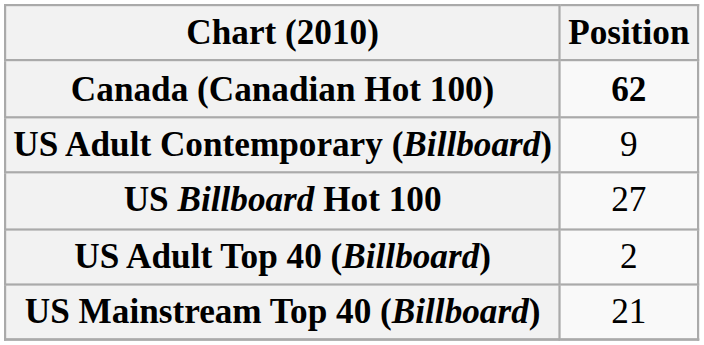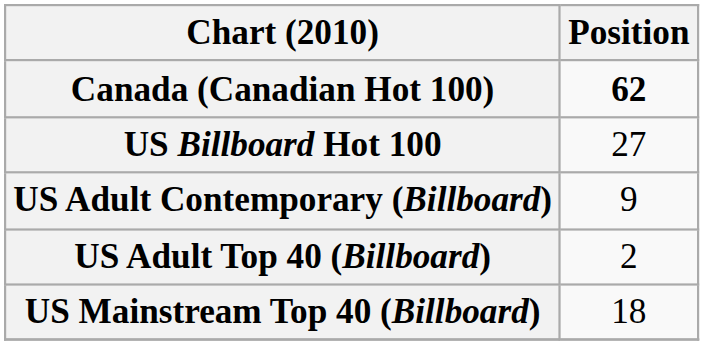rows swapped: US Billboard Hot 100 <-> US Adult Contemporary (Billboard)
US Mainstream Top 40 (Billboard) | Position: 21 -> 18
